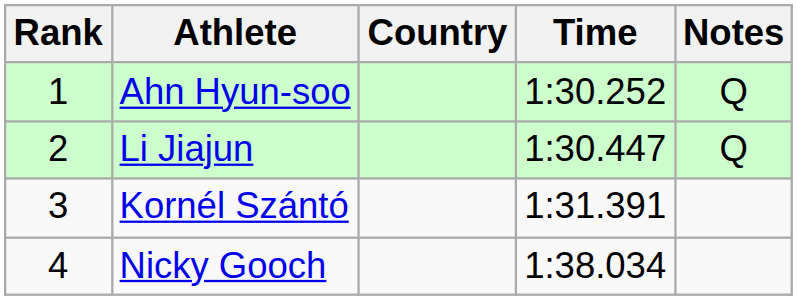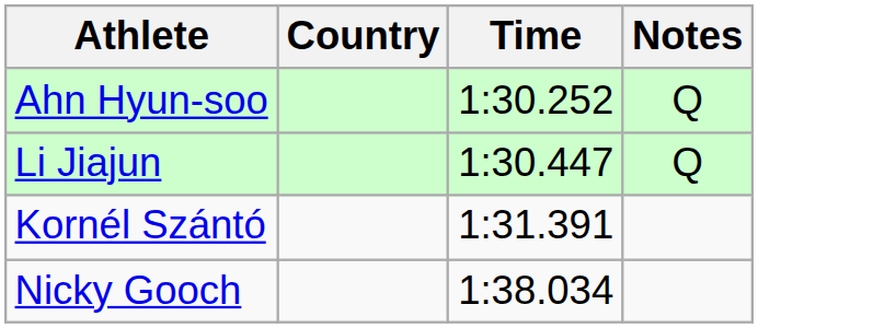- column: Rank | 1 | 2 | 3 | 4
